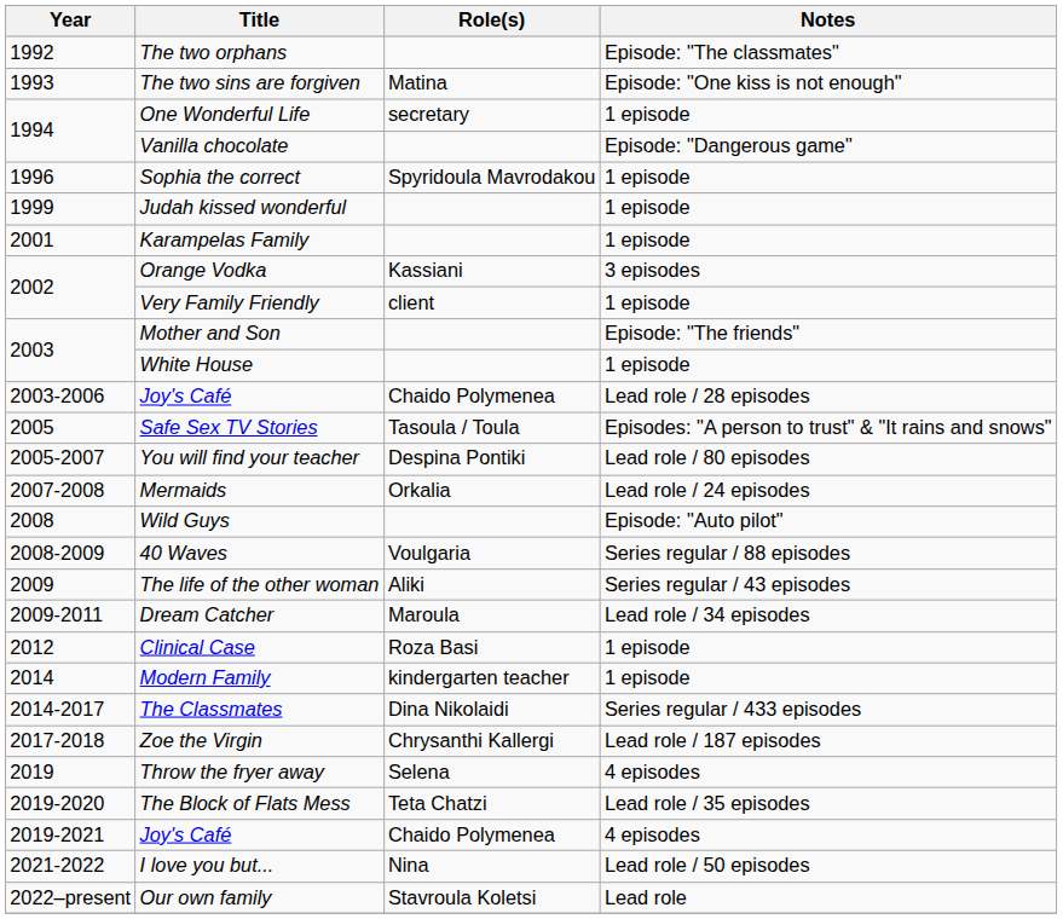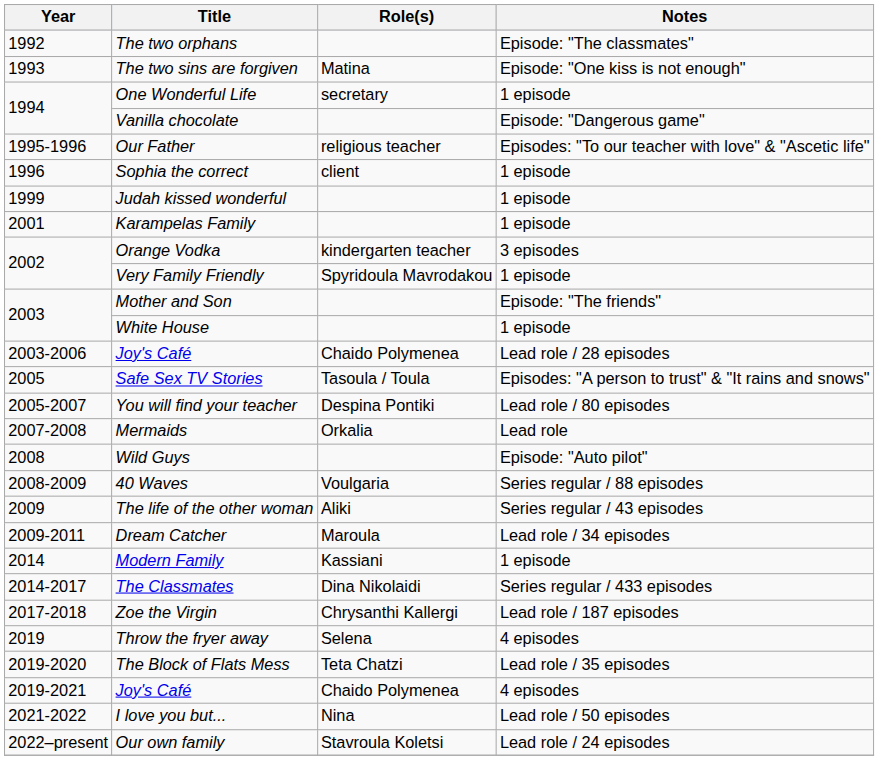+ row: 1995-1996 | Our Father | religious teacher | Episodes: "To our teacher with love" & "Ascetic life"
Sophia the correct | Role(s): Spyridoula Mavrodakou -> client
Orange Vodka | Role(s): Kassiani -> kindergarten teacher
Very Family Friendly | Role(s): client -> Spyridoula Mavrodakou
Mermaids | Notes: Lead role / 24 episodes -> Lead role
- row: 2012 | Clinical Case | Roza Basi | 1 episode
Modern Family | Role(s): kindergarten teacher -> Kassiani
Our own family | Notes: Lead role -> Lead role / 24 episodes
